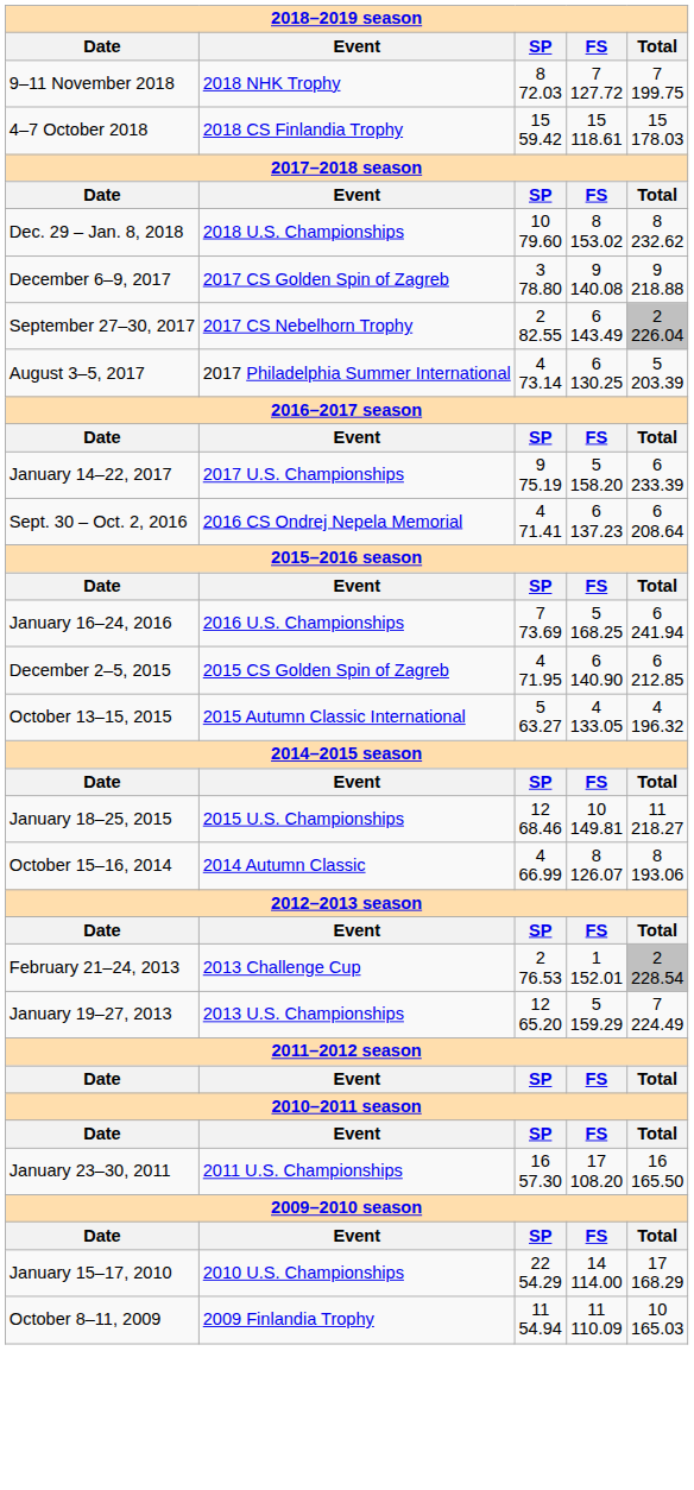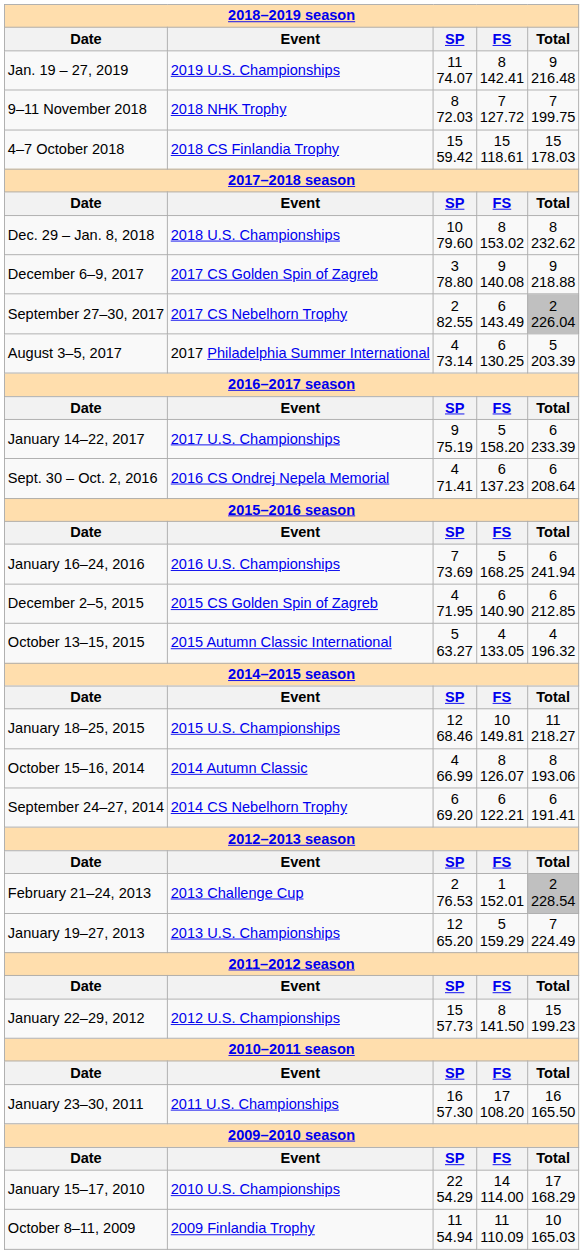+ row: Jan. 19 – 27, 2019 | 2019 U.S. Championships | 11 74.07 | 8 142.41 | 9 216.48
+ row: September 24–27, 2014 | 2014 CS Nebelhorn Trophy | 6 69.20 | 6 122.21 | 6 191.41
+ row: January 22–29, 2012 | 2012 U.S. Championships | 15 57.73 | 8 141.50 | 15 199.23
